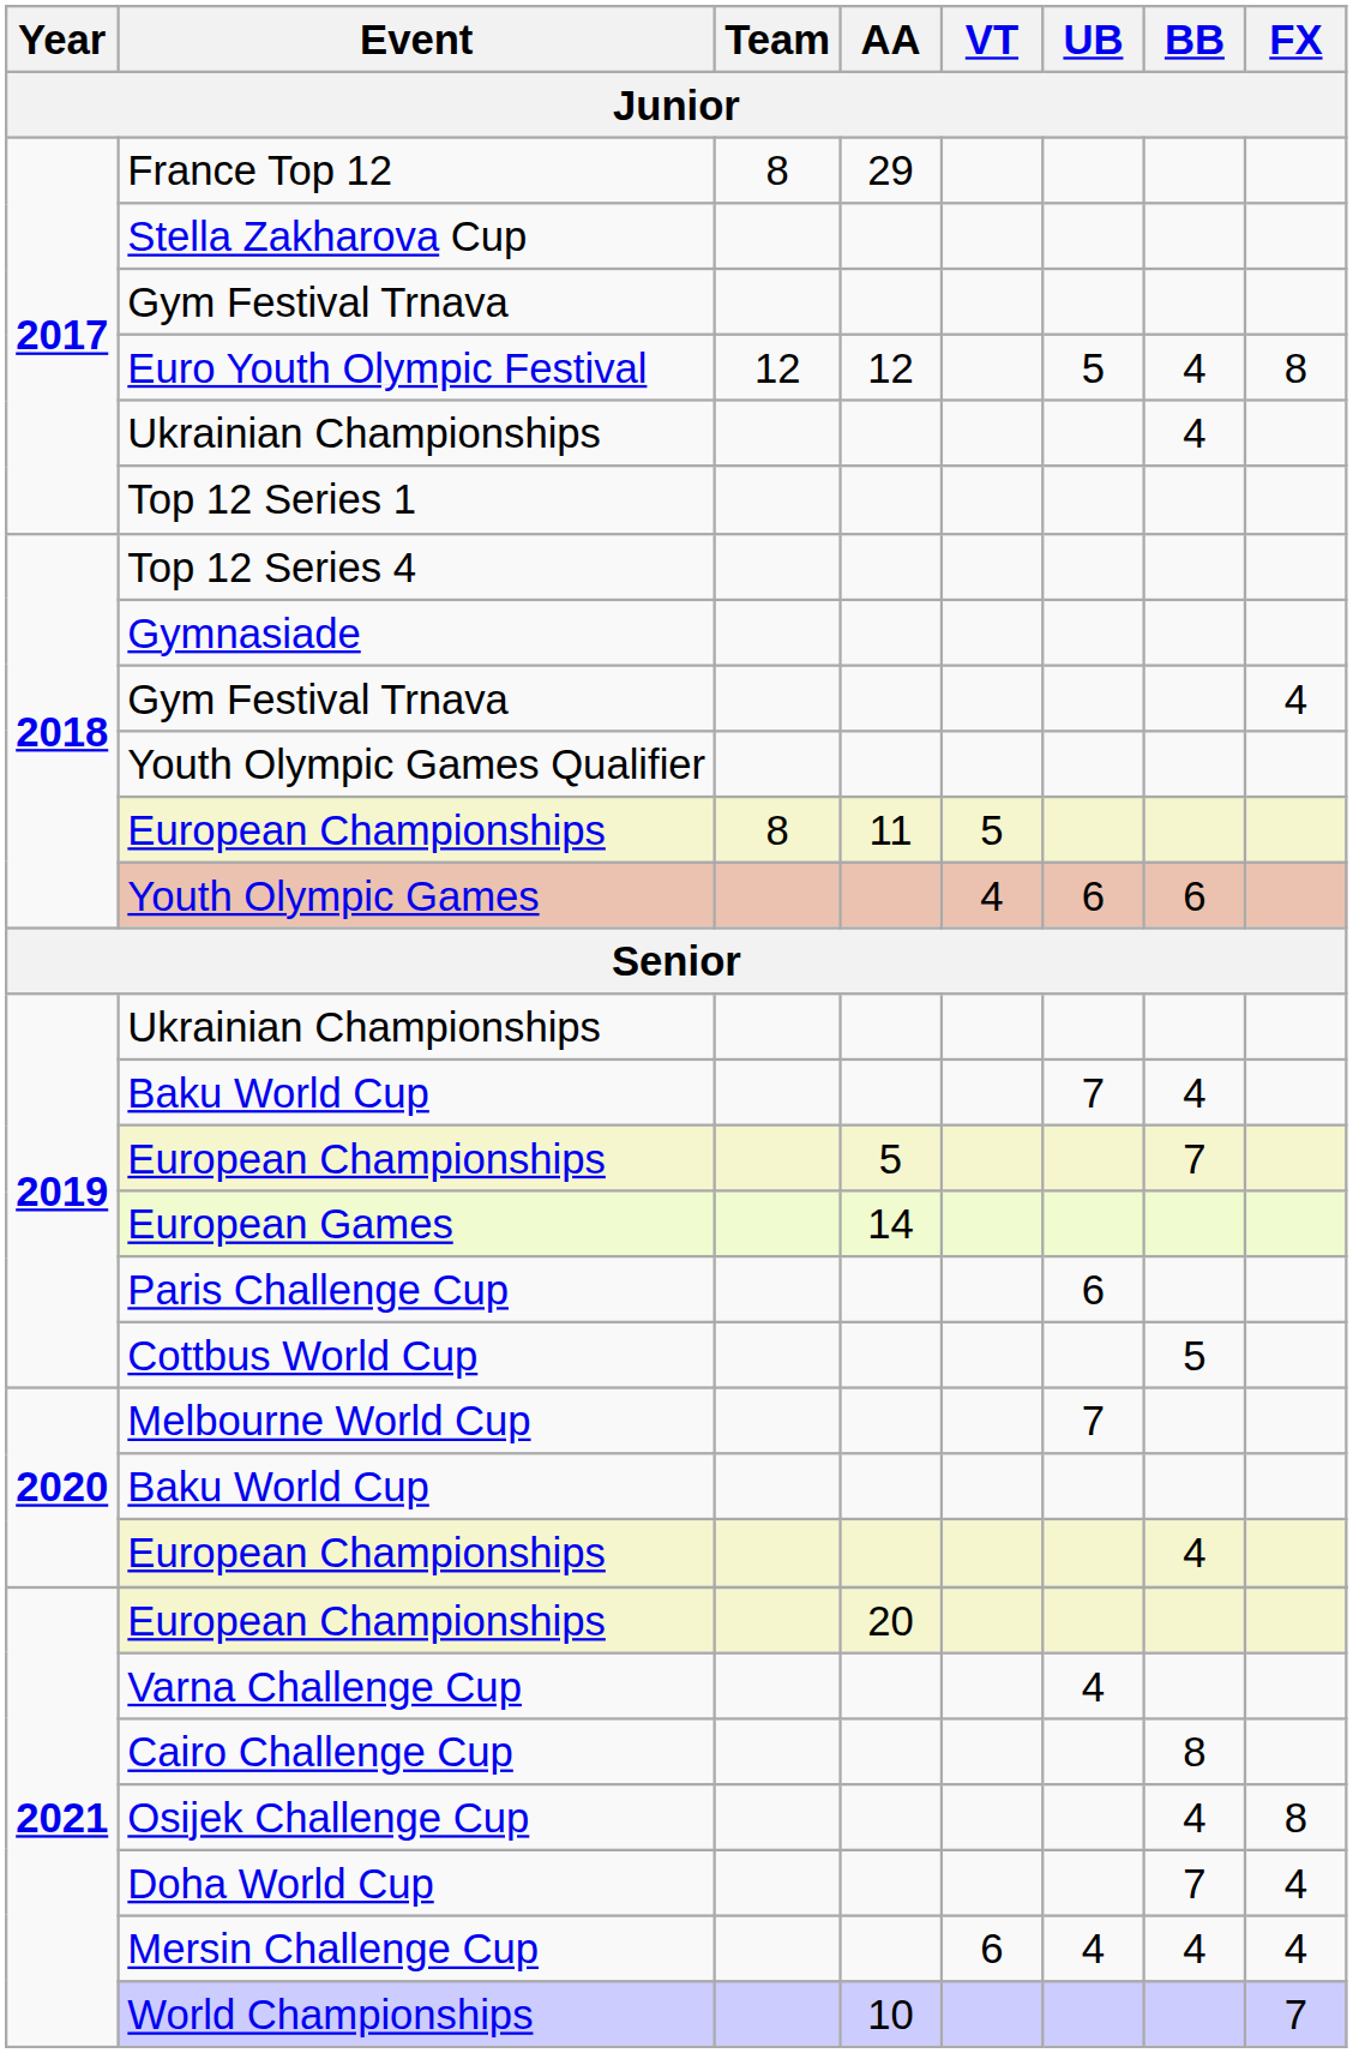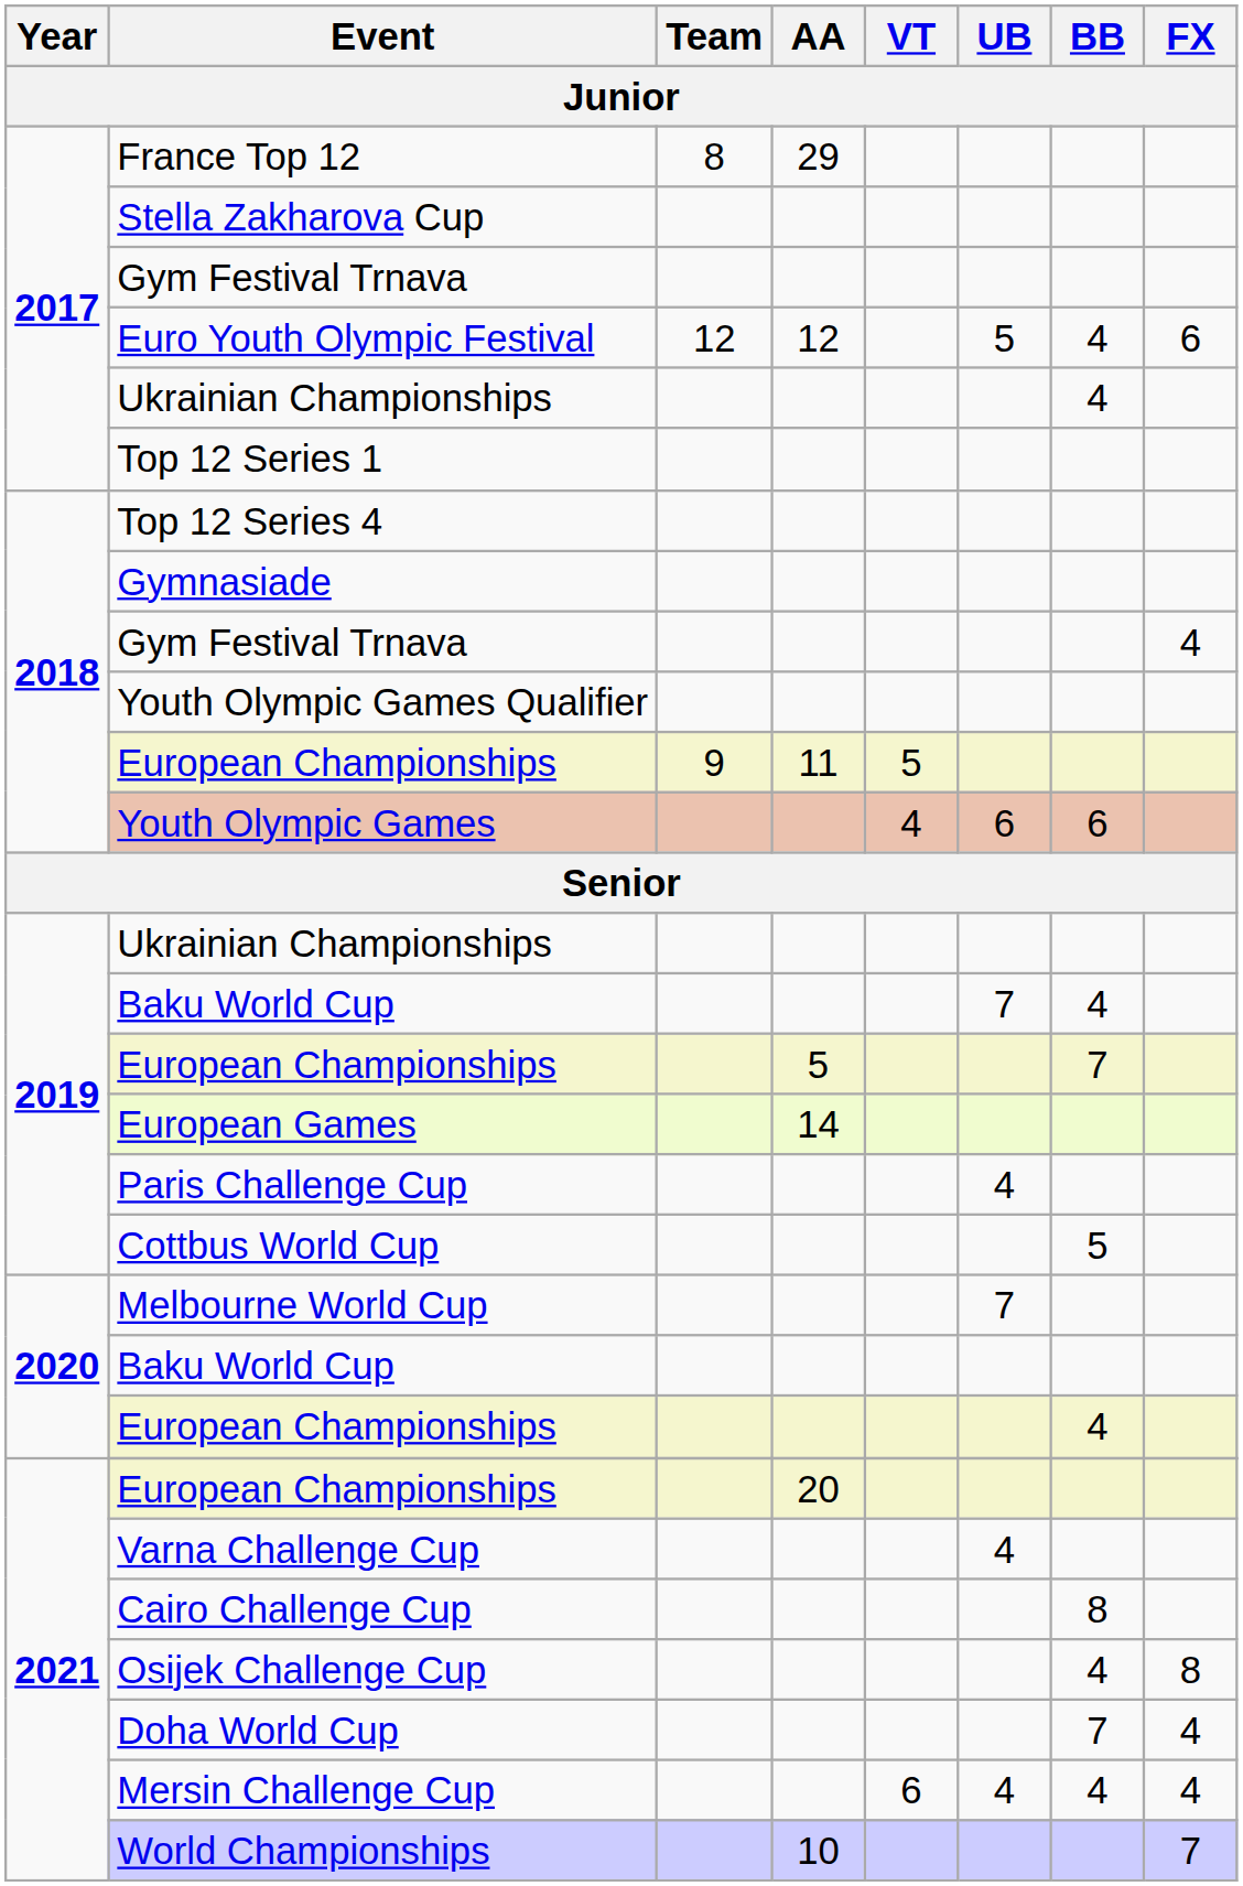Euro Youth Olympic Festival | FX: 8 -> 6
2018 / European Championships | Team: 8 -> 9
Paris Challenge Cup | UB: 6 -> 4
